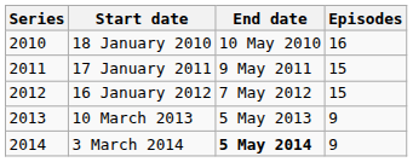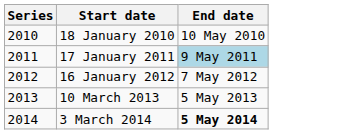- column: Episodes | 16 | 15 | 15 | 9 | 9
17 January 2011 | End date: no background -> lightblue background
